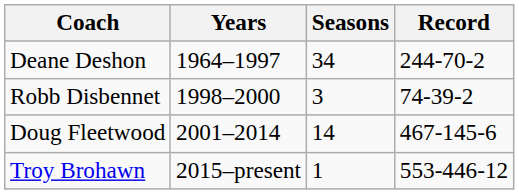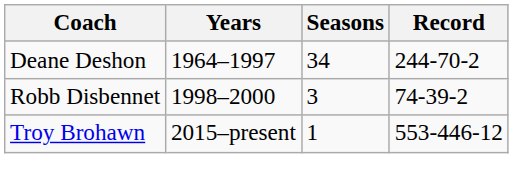- row: Doug Fleetwood | 2001–2014 | 14 | 467-145-6
